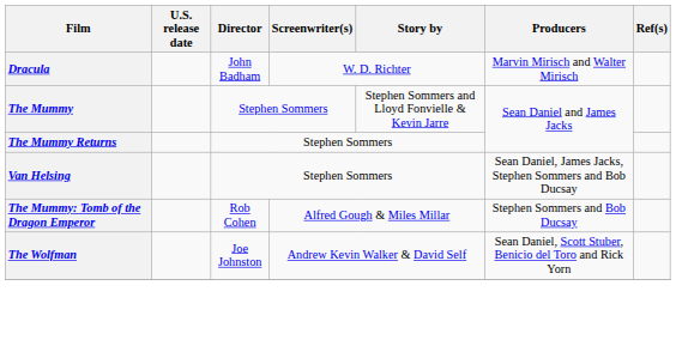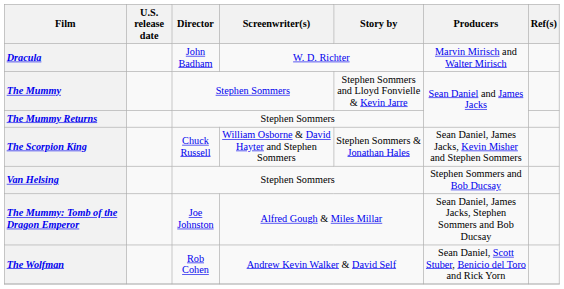+ row: The Scorpion King | Chuck Russell | William Osborne & David Hayter and Stephen Sommers | Stephen Sommers & Jonathan Hales | Sean Daniel, James Jacks, Kevin Misher and Stephen Sommers
Van Helsing | Producers: Sean Daniel, James Jacks, Stephen Sommers and Bob Ducsay -> Stephen Sommers and Bob Ducsay
The Mummy: Tomb of the Dragon Emperor | Director: Rob Cohen -> Joe Johnston
The Mummy: Tomb of the Dragon Emperor | Producers: Stephen Sommers and Bob Ducsay -> Sean Daniel, James Jacks, Stephen Sommers and Bob Ducsay
The Wolfman | Director: Joe Johnston -> Rob Cohen
